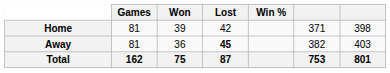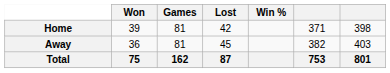columns swapped: Games <-> Won
Away | Lost: bold -> normal
